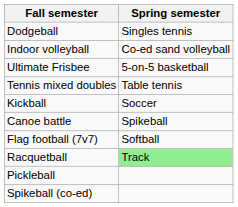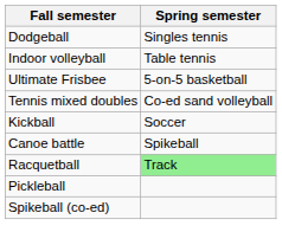Indoor volleyball | Spring semester: Co-ed sand volleyball -> Table tennis
Tennis mixed doubles | Spring semester: Table tennis -> Co-ed sand volleyball
- row: Flag football (7v7) | Softball
